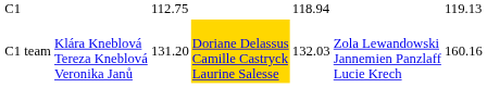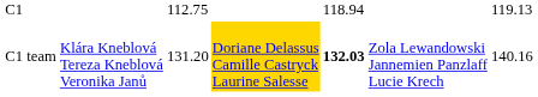C1 team | column 5: normal -> bold
C1 team | column 7: 160.16 -> 140.16
